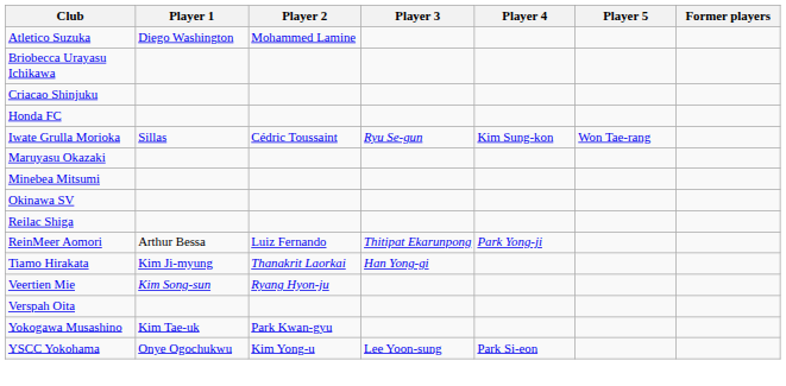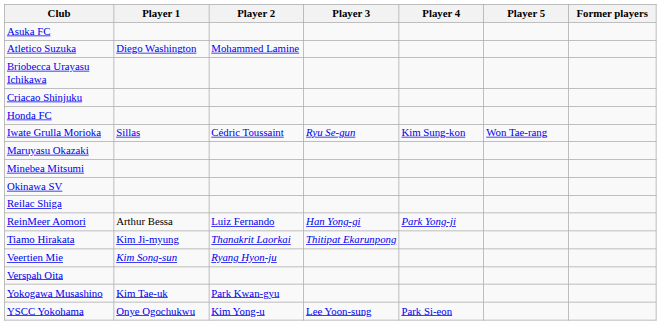+ row: Asuka FC
ReinMeer Aomori | Player 3: Thitipat Ekarunpong -> Han Yong-gi
Tiamo Hirakata | Player 3: Han Yong-gi -> Thitipat Ekarunpong
